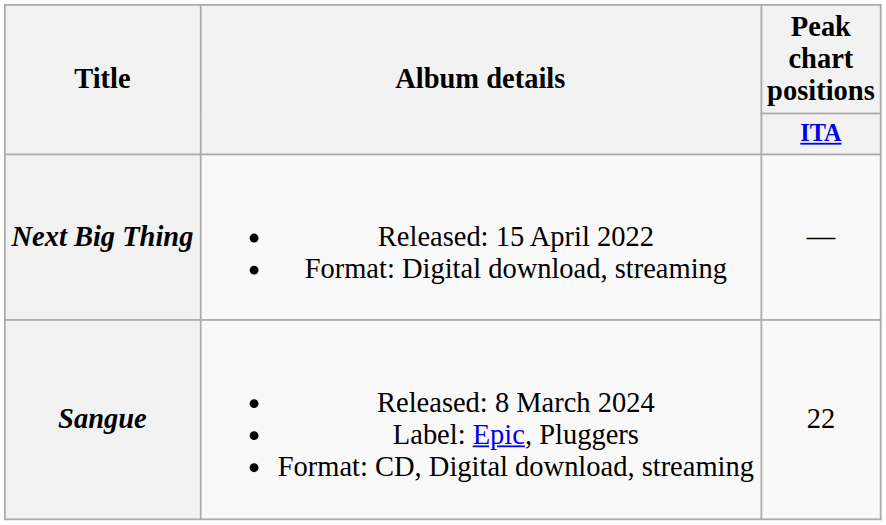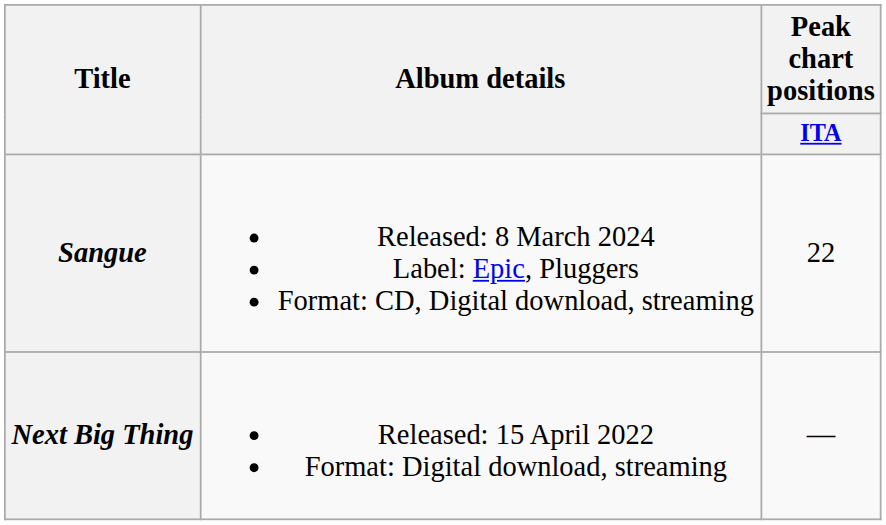rows swapped: Next Big Thing <-> Sangue
